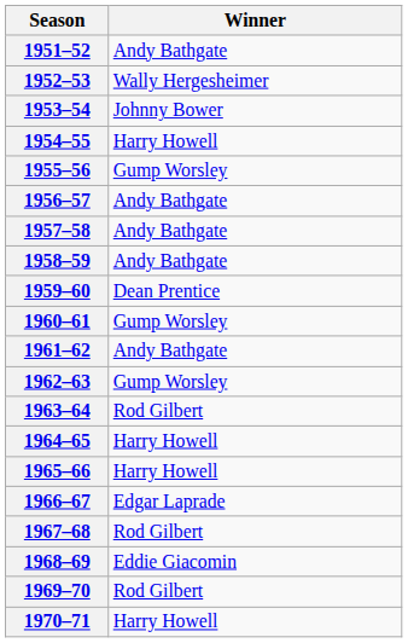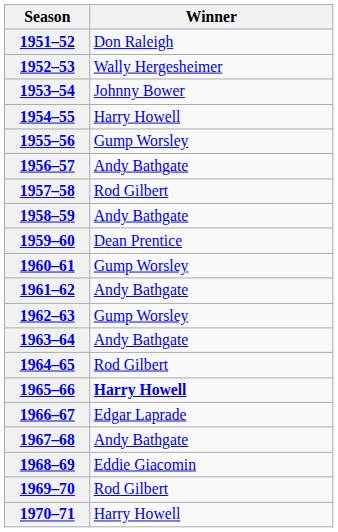1951–52 | Winner: Andy Bathgate -> Don Raleigh
1957–58 | Winner: Andy Bathgate -> Rod Gilbert
1963–64 | Winner: Rod Gilbert -> Andy Bathgate
1964–65 | Winner: Harry Howell -> Rod Gilbert
1965–66 | Winner: normal -> bold
1967–68 | Winner: Rod Gilbert -> Andy Bathgate
